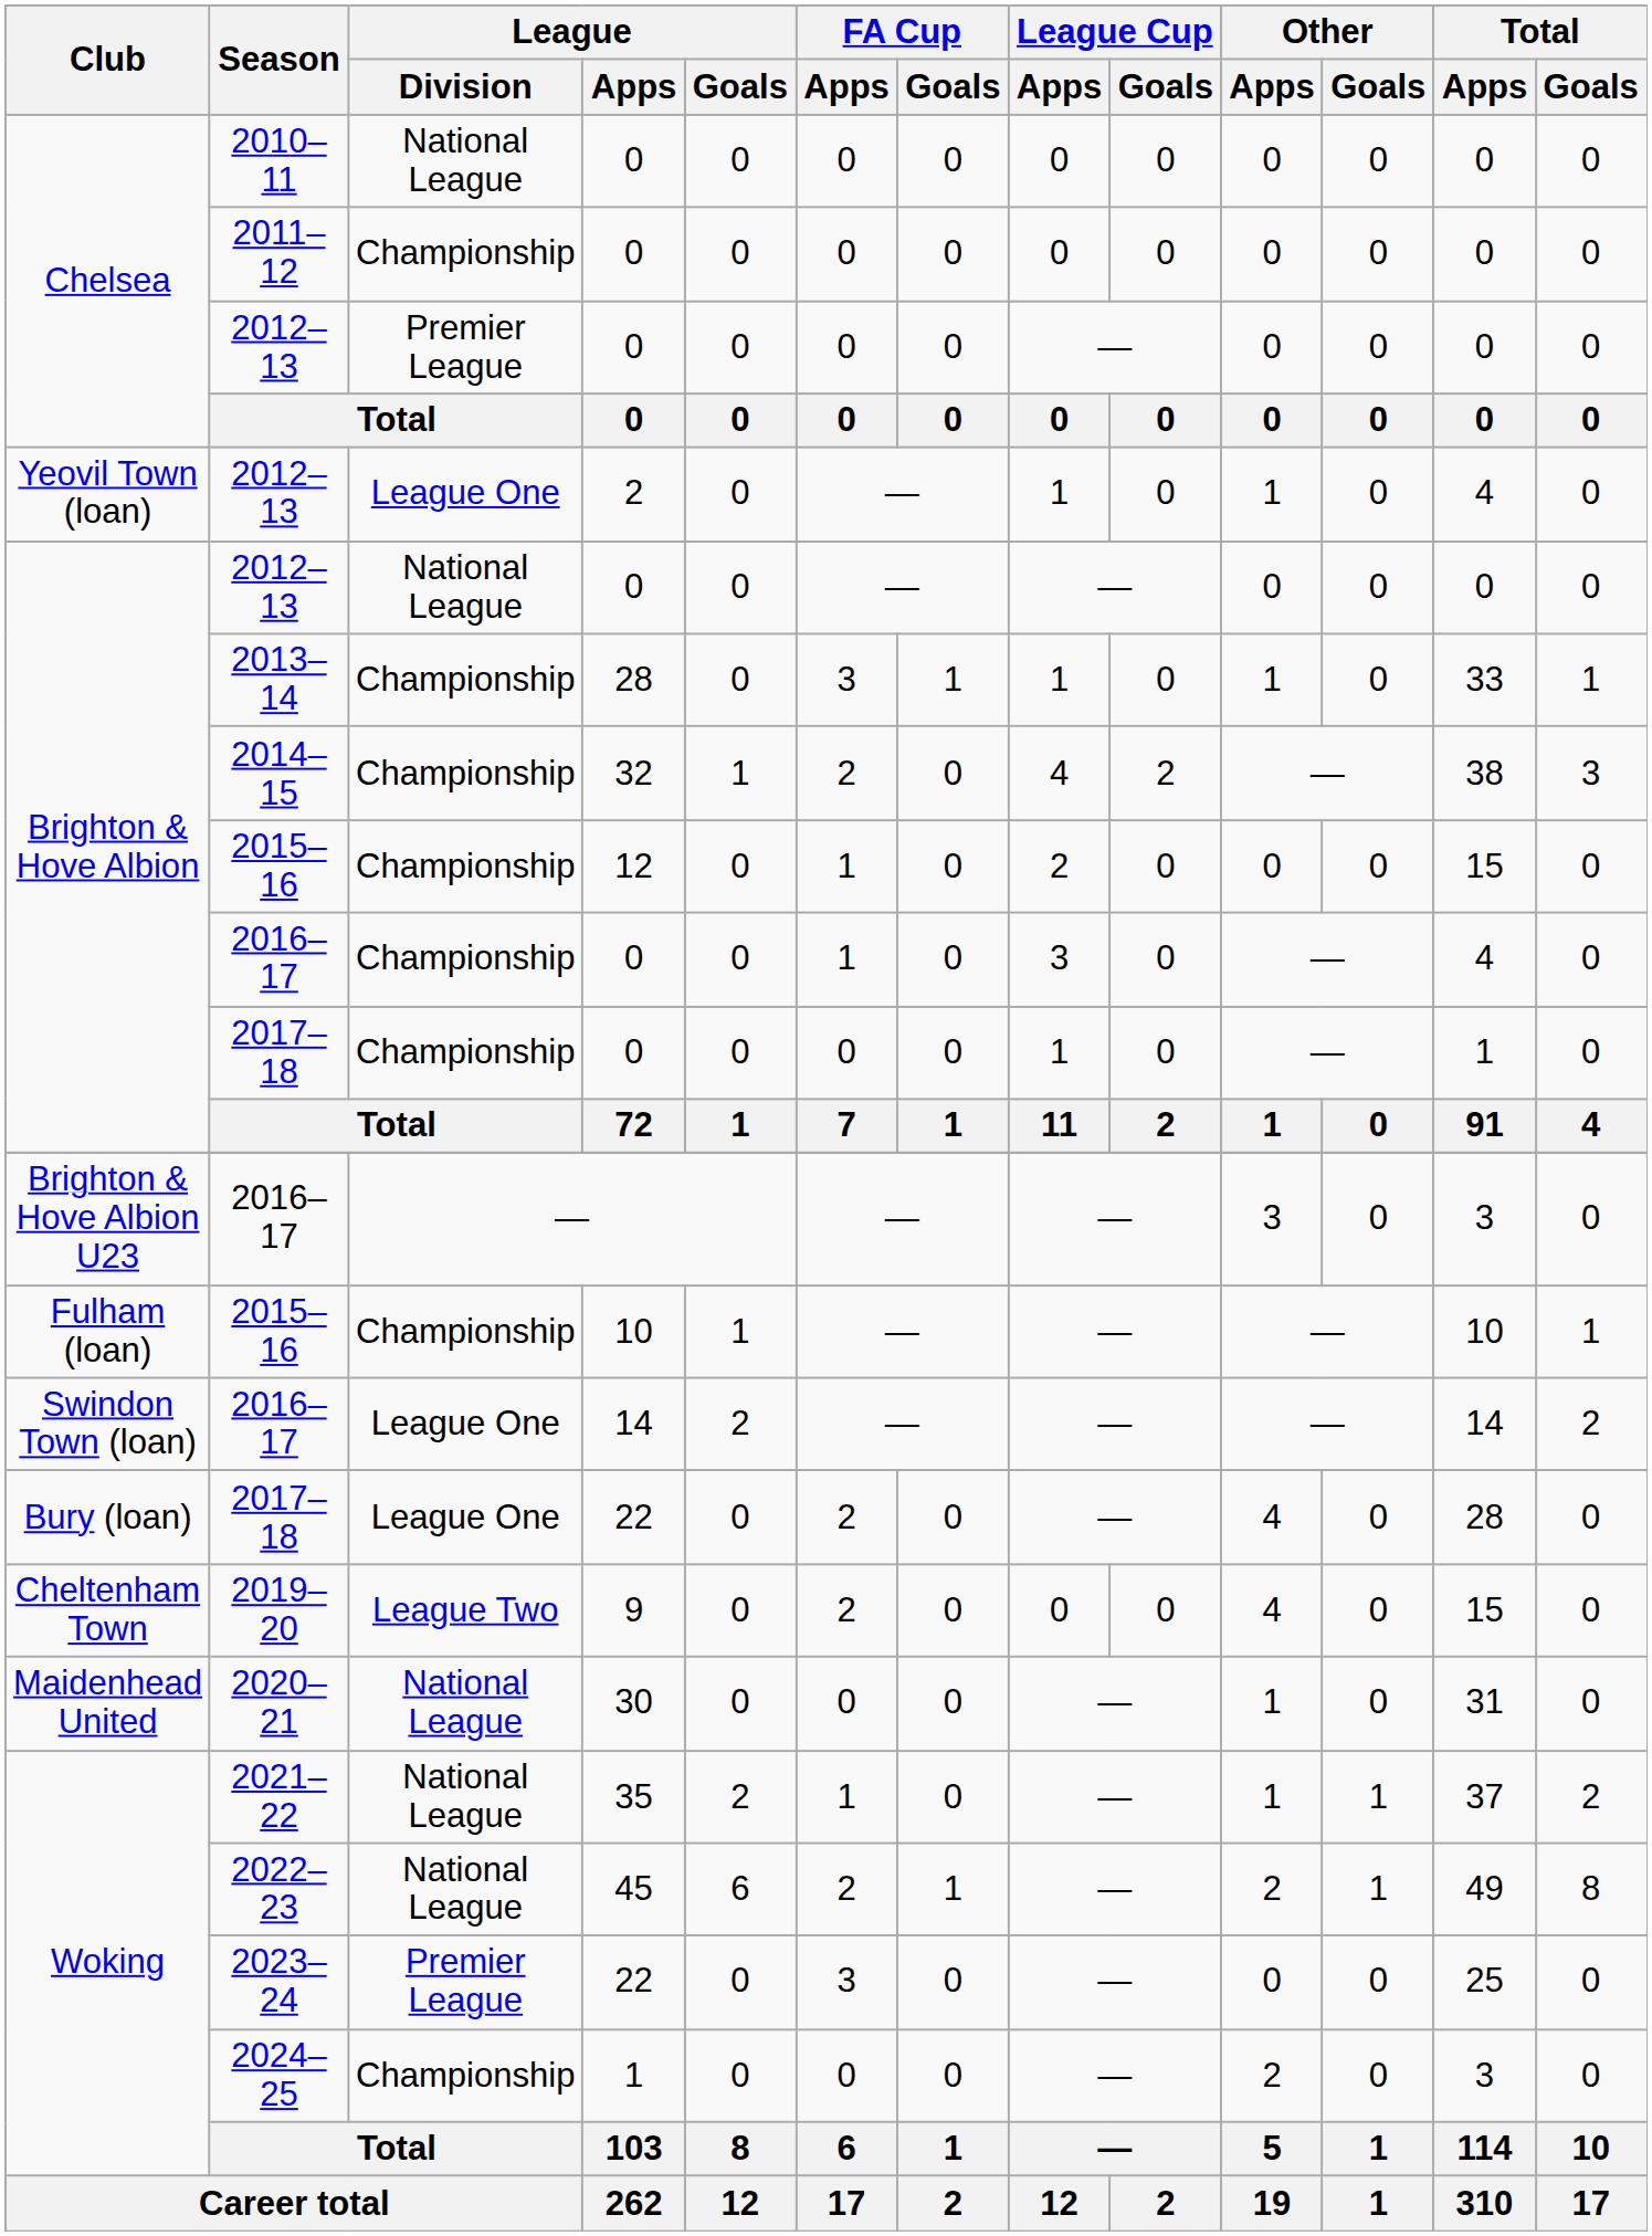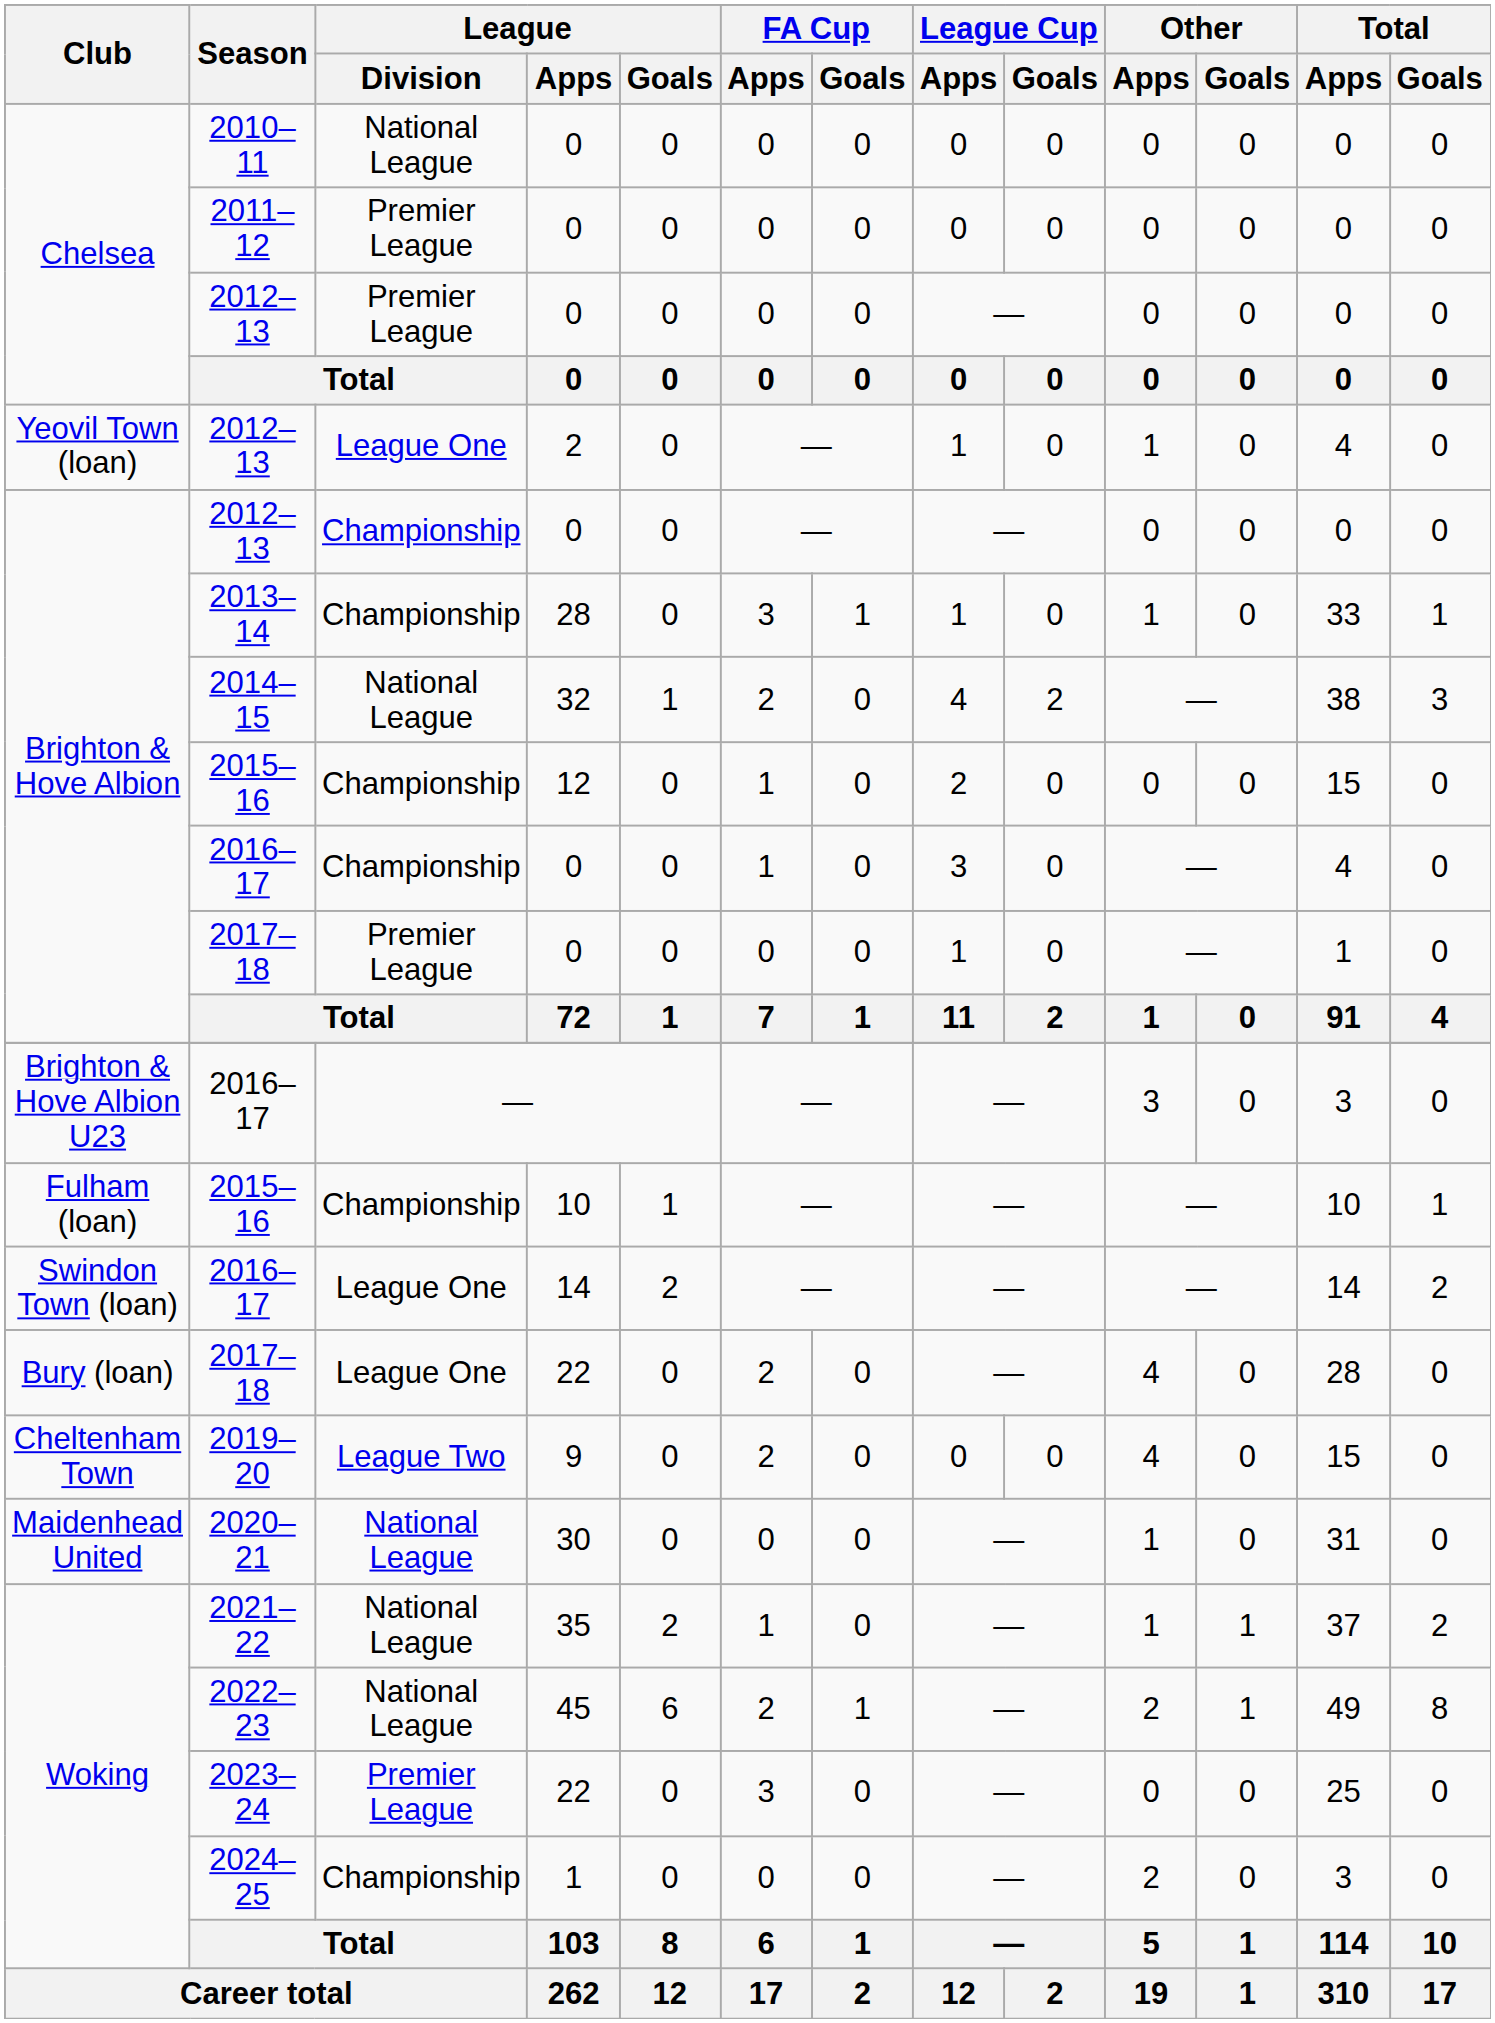2011–12 | League / Division: Championship -> Premier League
Brighton & Hove Albion / 2012–13 | League / Division: National League -> Championship
2014–15 | League / Division: Championship -> National League
Brighton & Hove Albion / 2017–18 | League / Division: Championship -> Premier League
